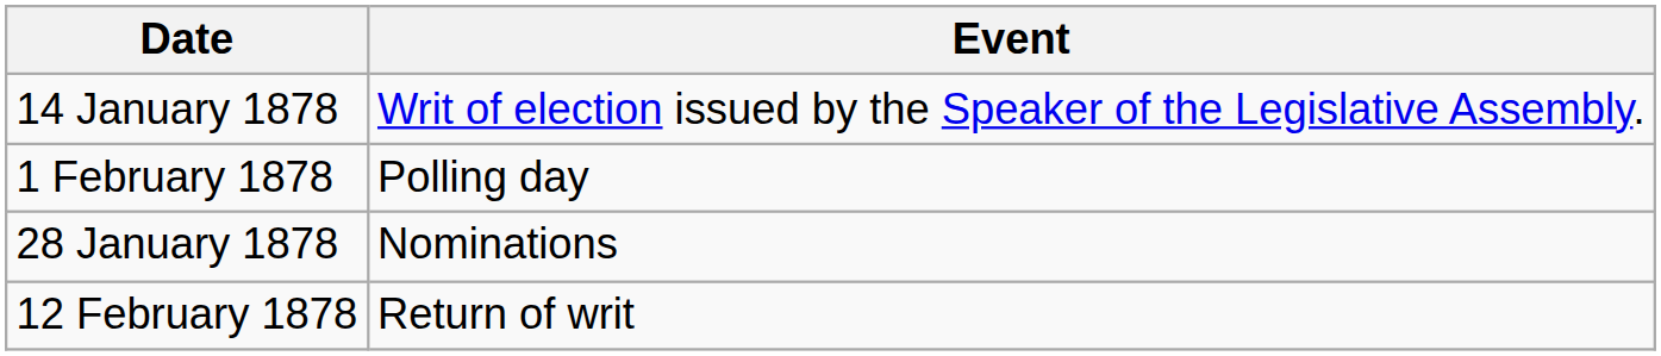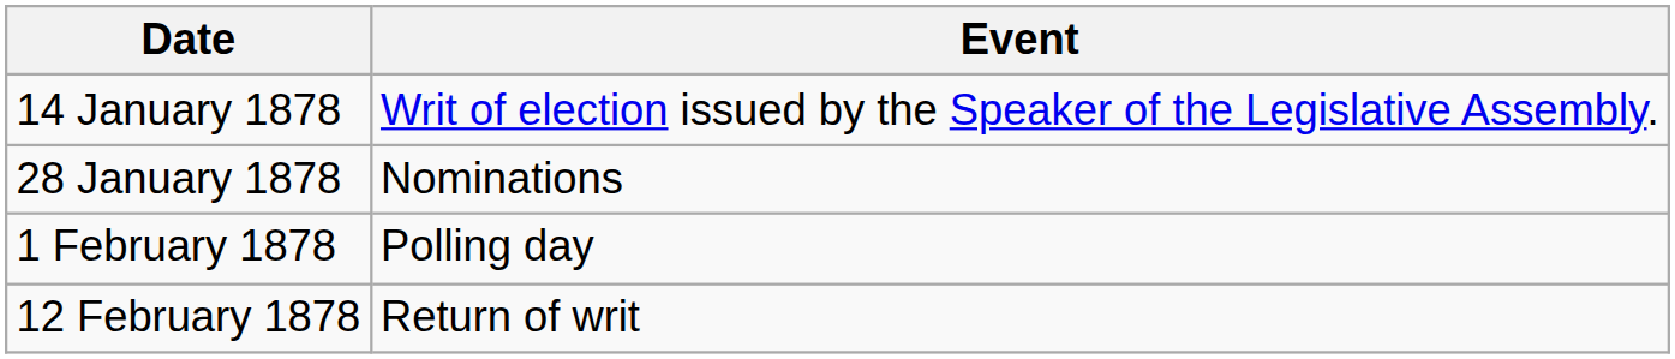rows swapped: 28 January 1878 <-> 1 February 1878
